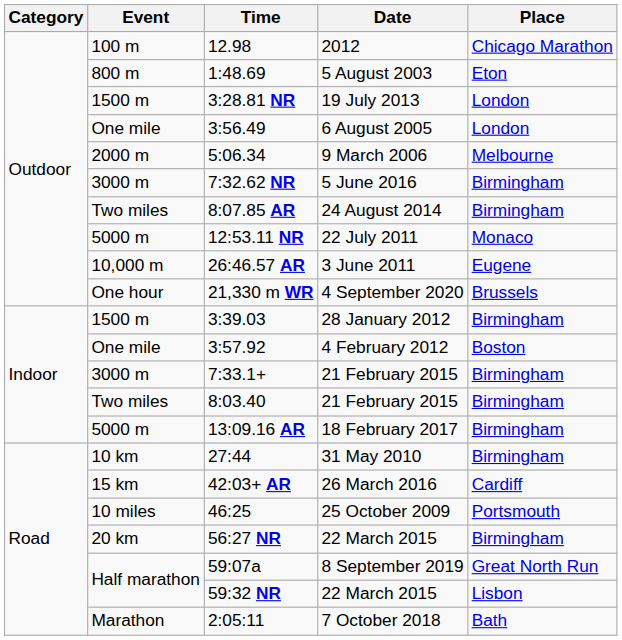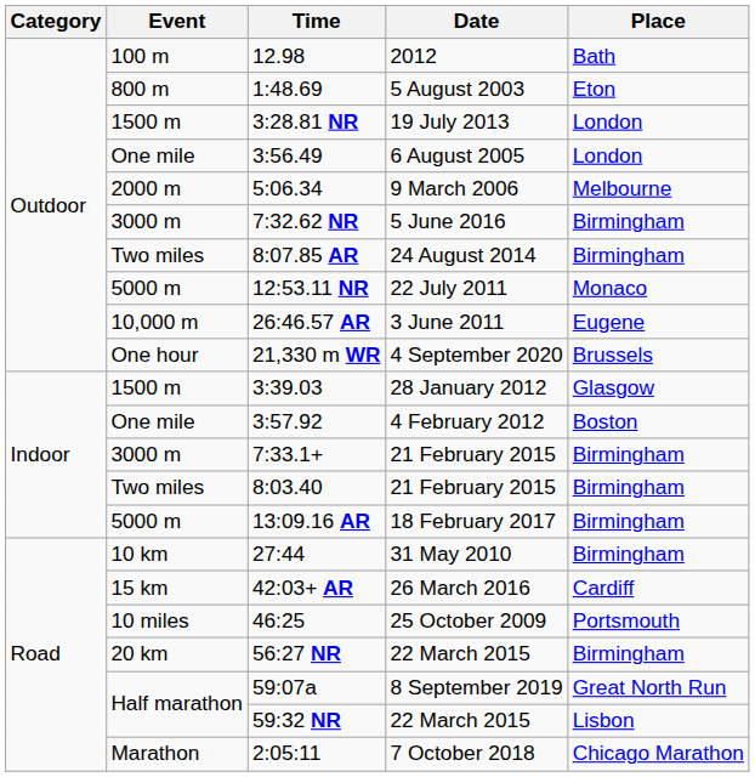2012 | Place: Chicago Marathon -> Bath
28 January 2012 | Place: Birmingham -> Glasgow
7 October 2018 | Place: Bath -> Chicago Marathon
